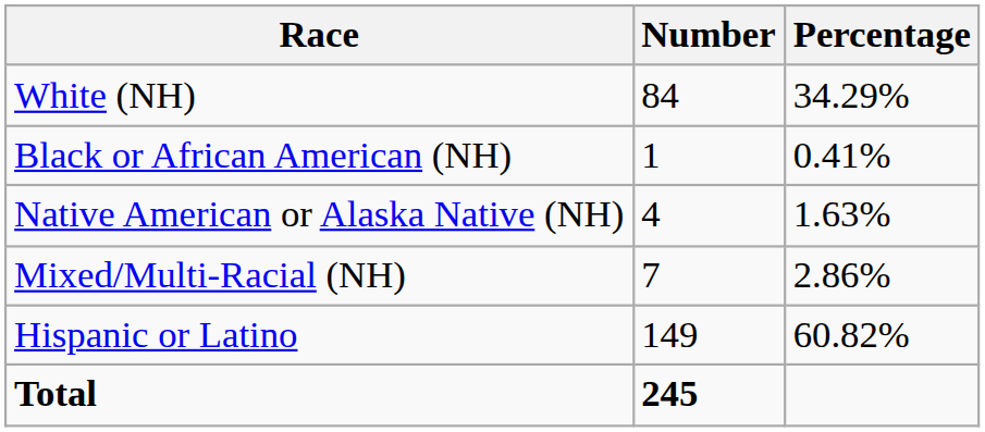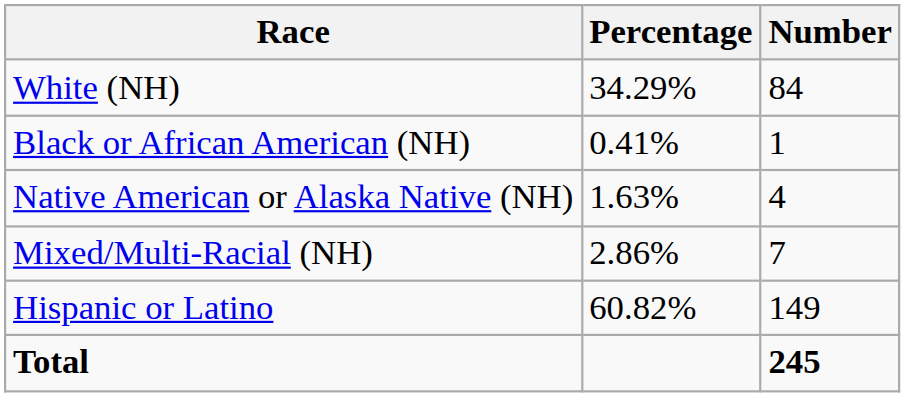columns swapped: Number <-> Percentage
